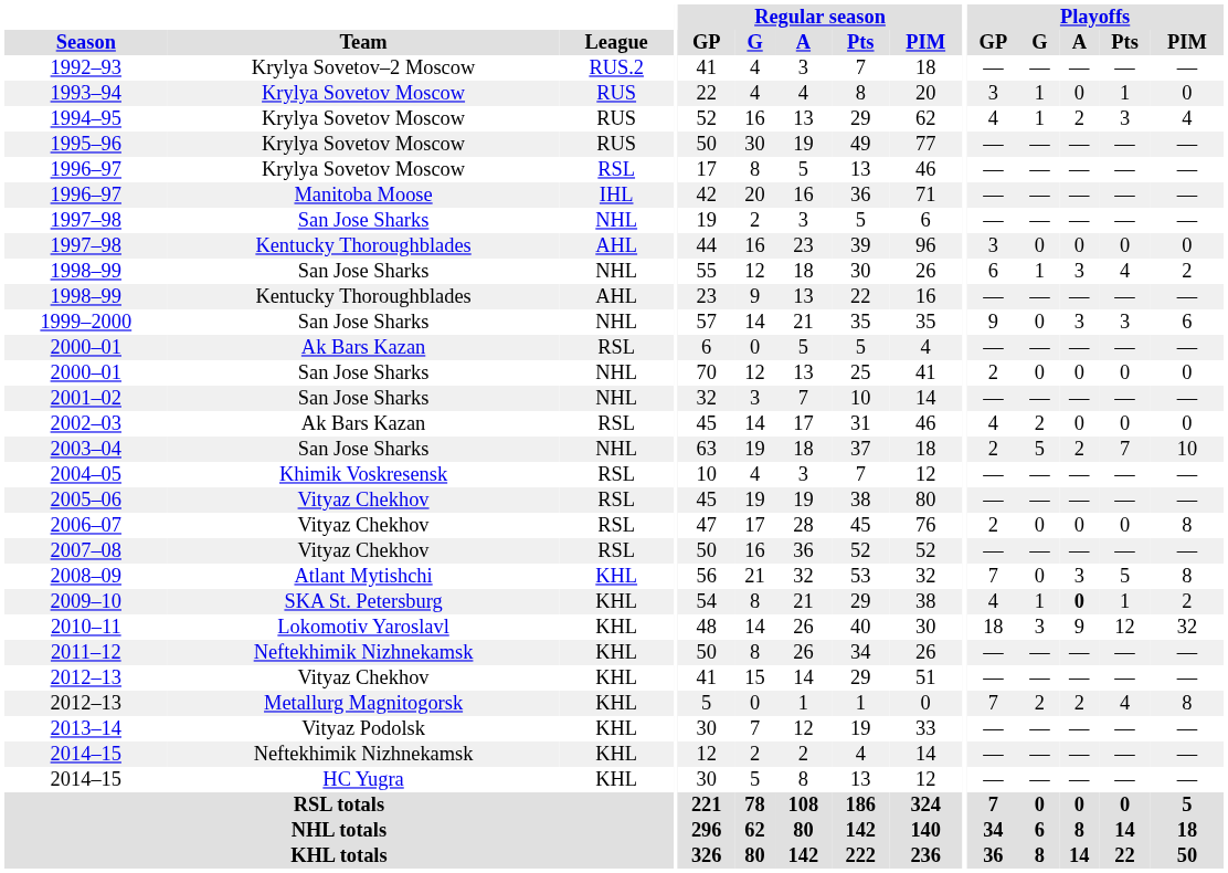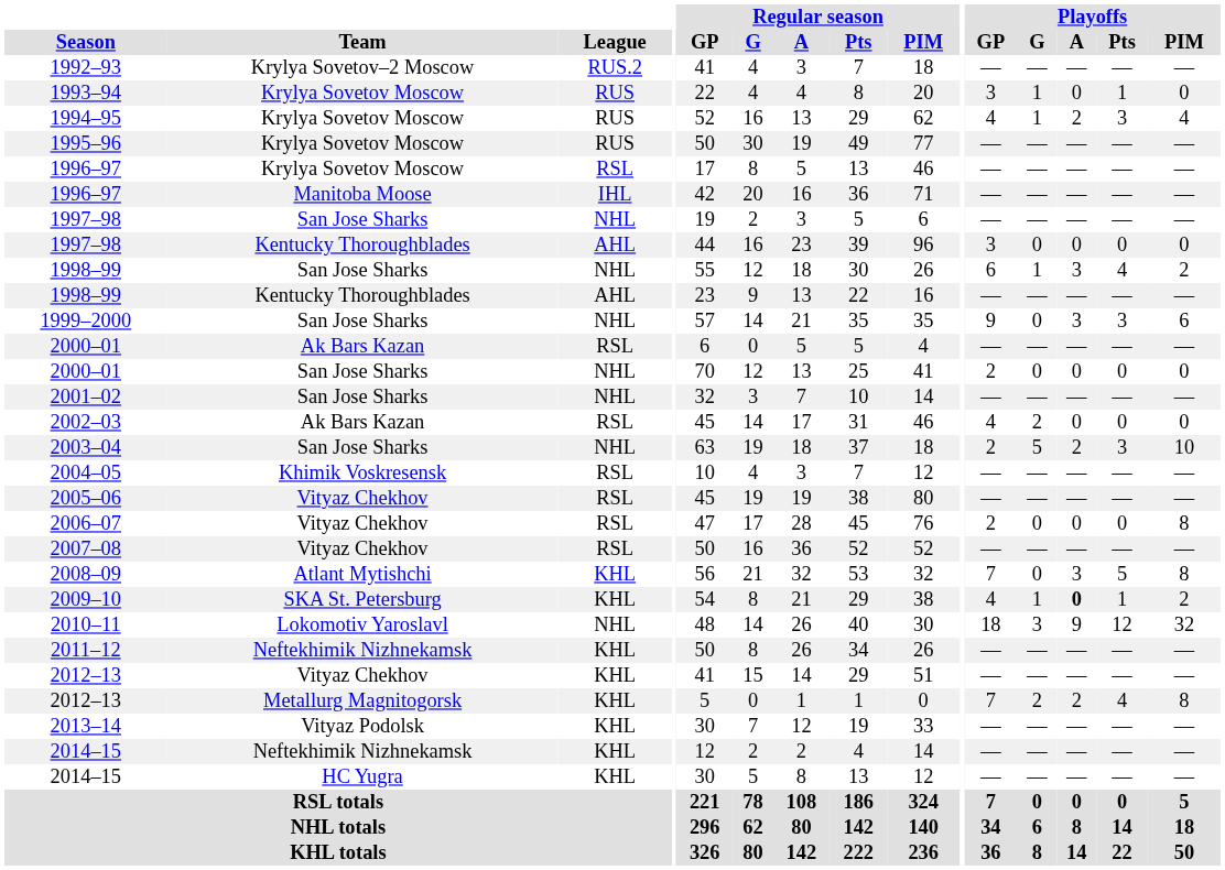2003–04 | Playoffs / Pts: 7 -> 3
2010–11 | League: KHL -> NHL
